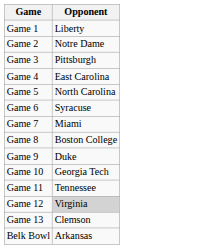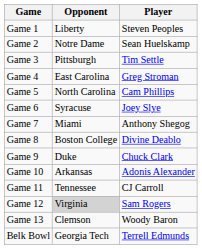+ column: Player | Steven Peoples | Sean Huelskamp | Tim Settle | Greg Stroman | Cam Phillips | Joey Slye | Anthony Shegog | Divine Deablo | Chuck Clark | Adonis Alexander | CJ Carroll | Sam Rogers | Woody Baron | Terrell Edmunds
Game 10 | Opponent: Georgia Tech -> Arkansas
Belk Bowl | Opponent: Arkansas -> Georgia Tech
